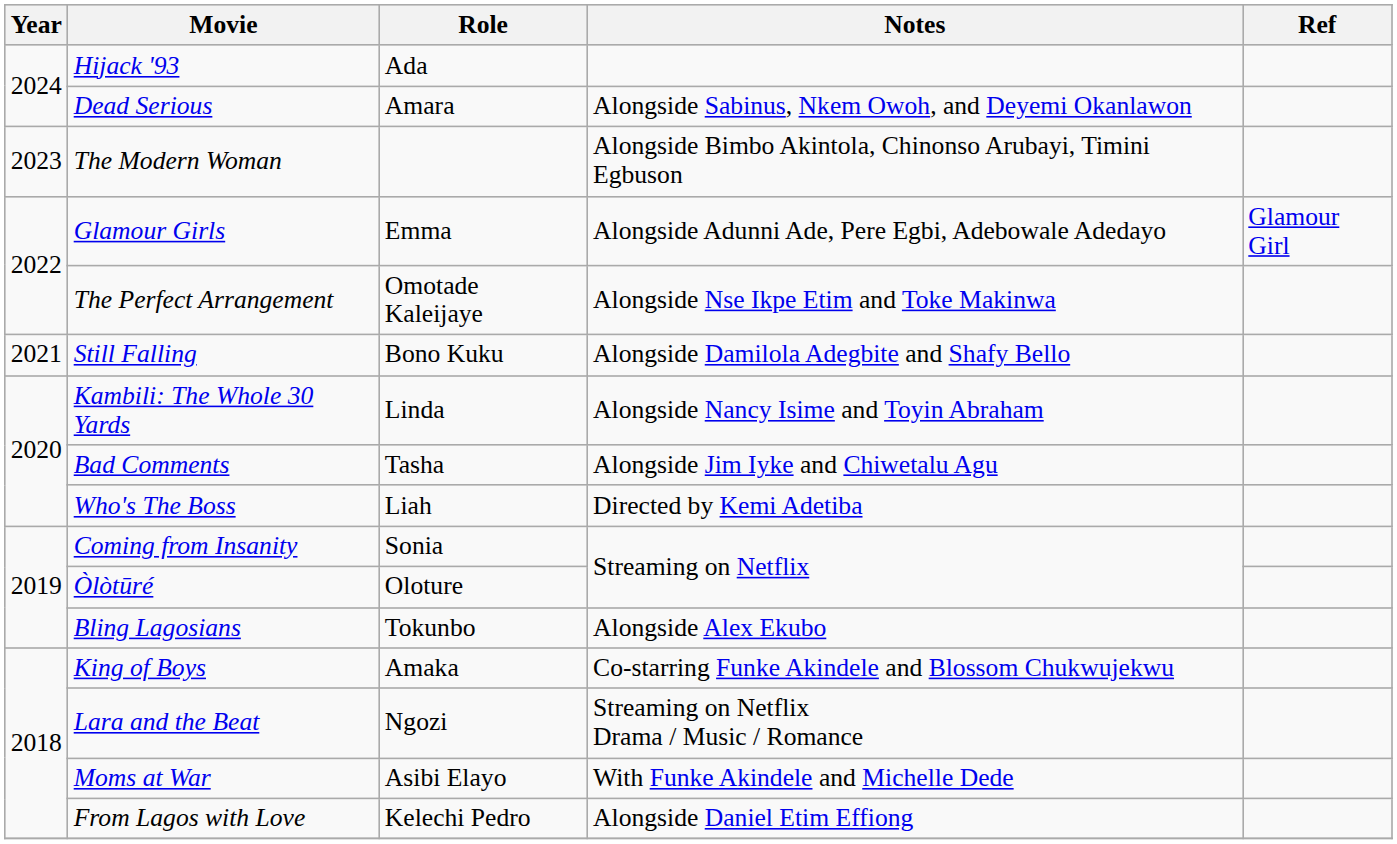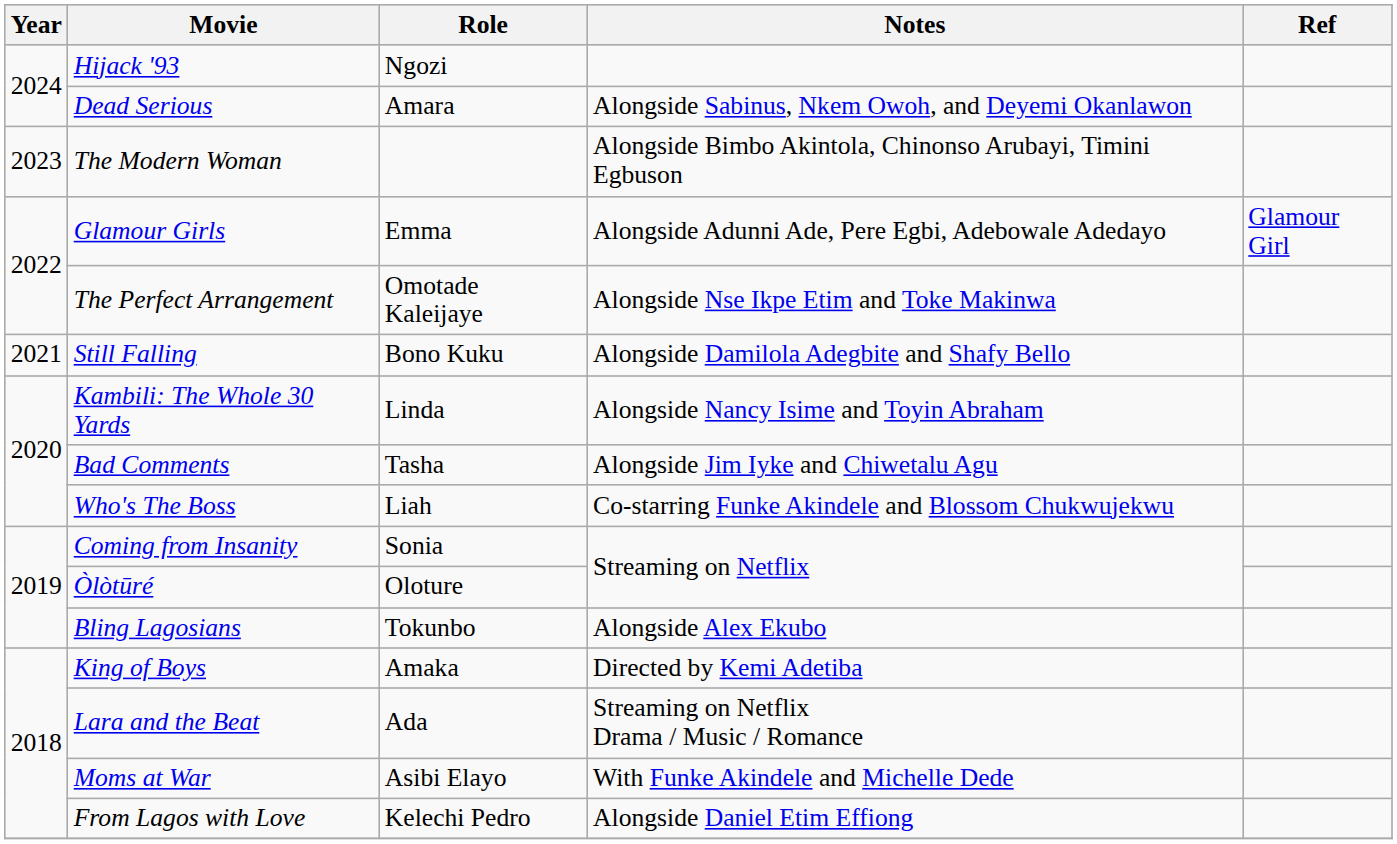Hijack '93 | Role: Ada -> Ngozi
Who's The Boss | Notes: Directed by Kemi Adetiba -> Co-starring Funke Akindele and Blossom Chukwujekwu
King of Boys | Notes: Co-starring Funke Akindele and Blossom Chukwujekwu -> Directed by Kemi Adetiba
Lara and the Beat | Role: Ngozi -> Ada
